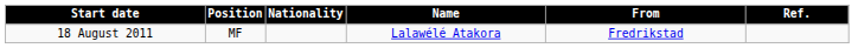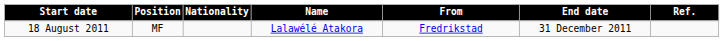+ column: End date | 31 December 2011
